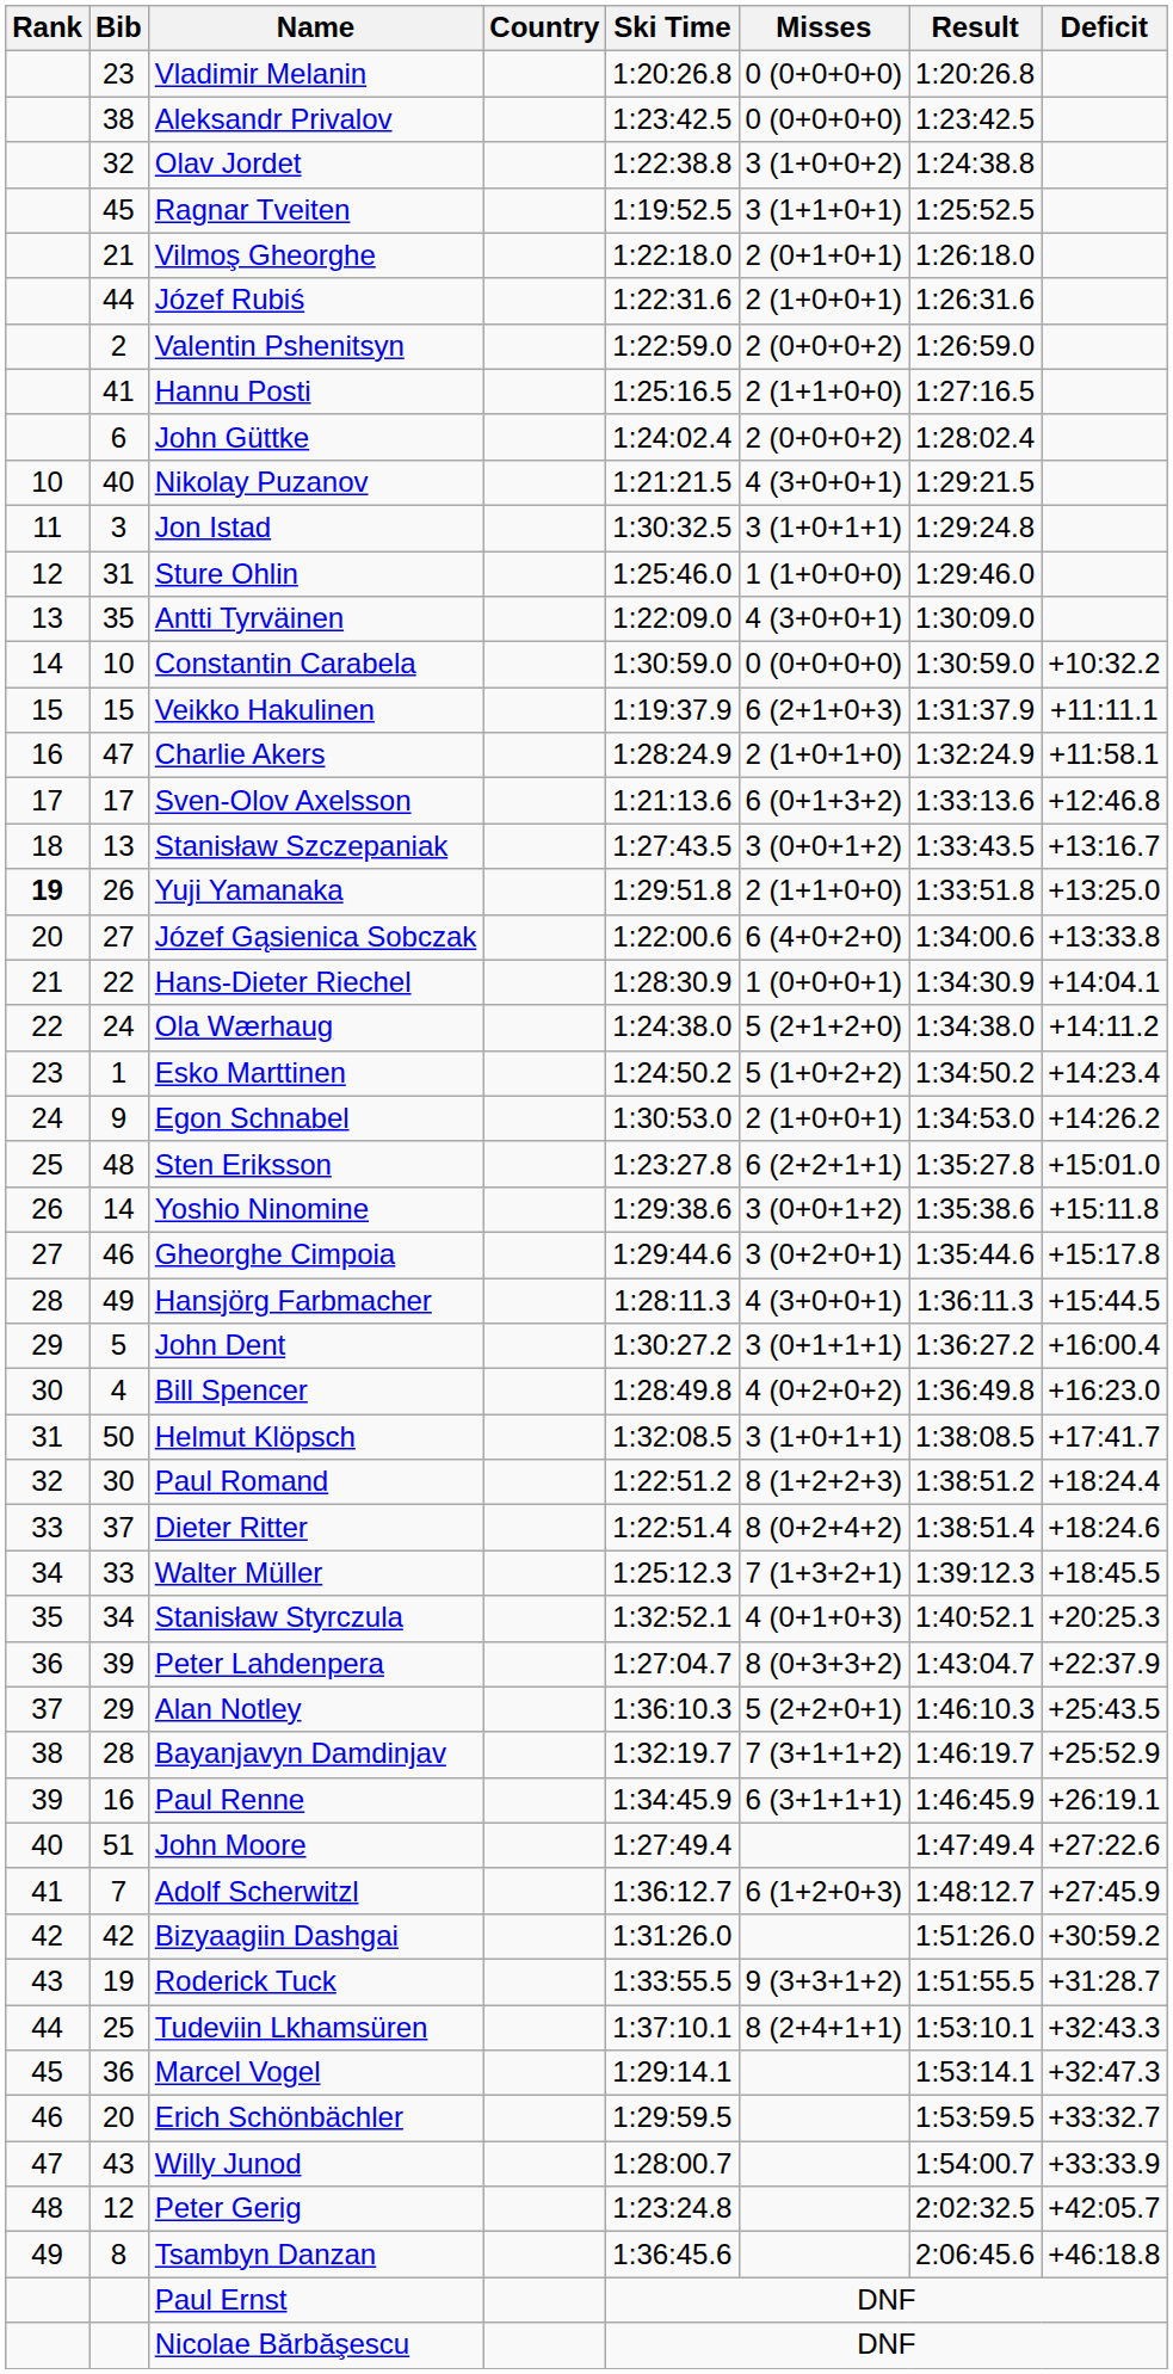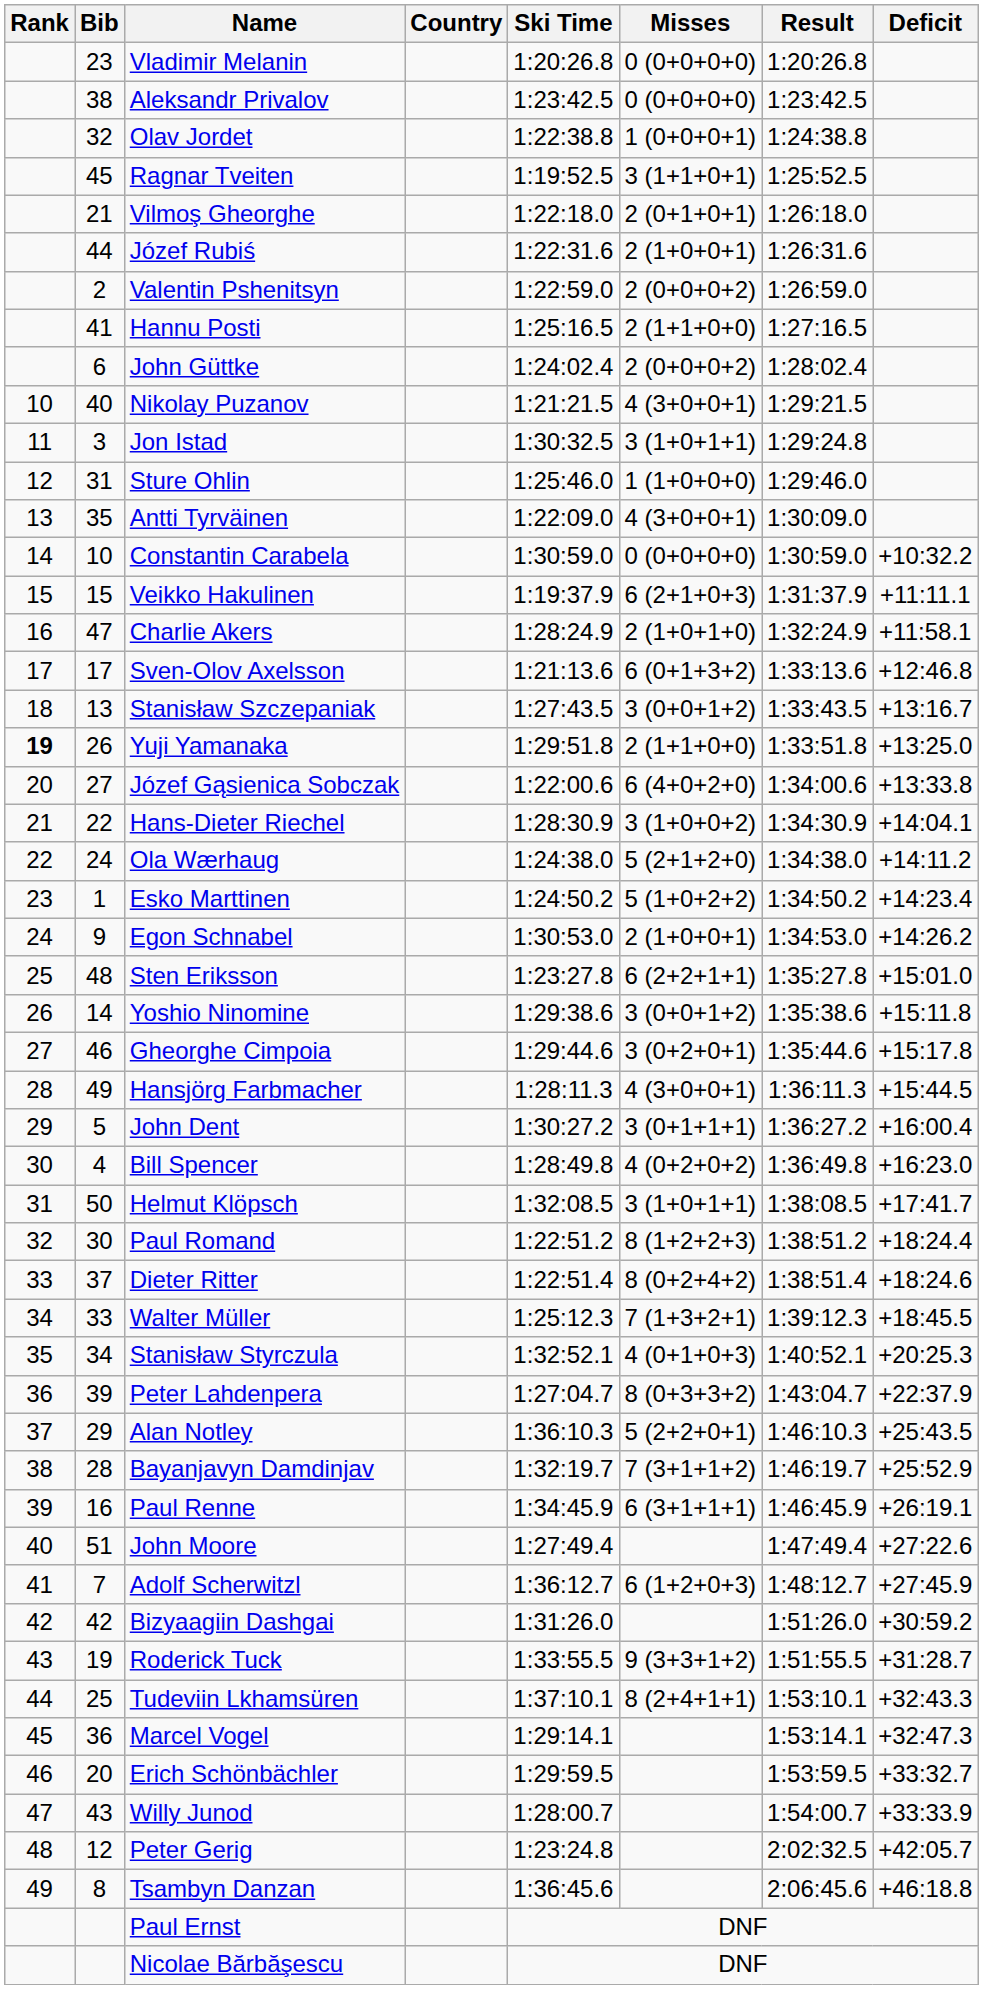Olav Jordet | Misses: 3 (1+0+0+2) -> 1 (0+0+0+1)
Hans-Dieter Riechel | Misses: 1 (0+0+0+1) -> 3 (1+0+0+2)
